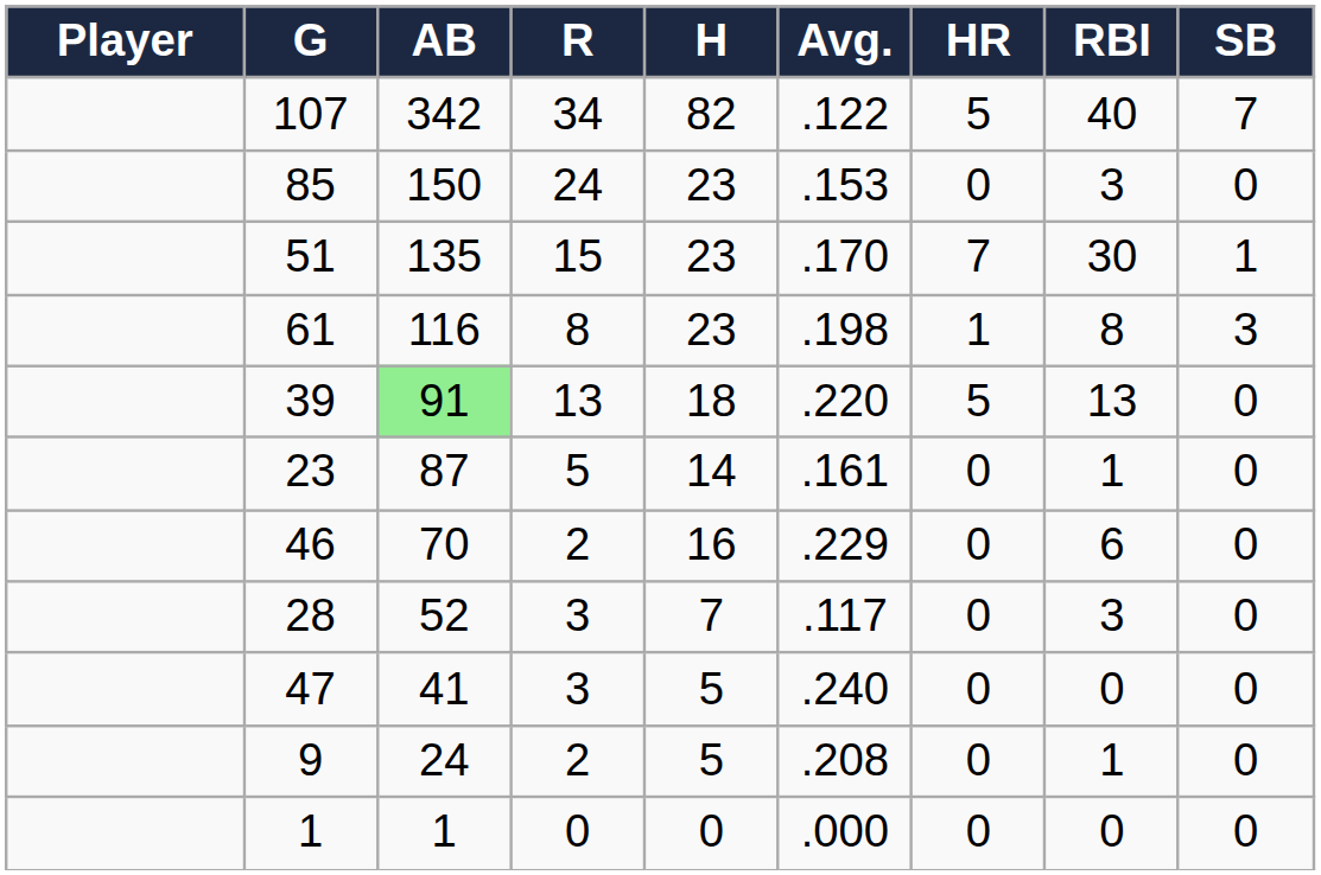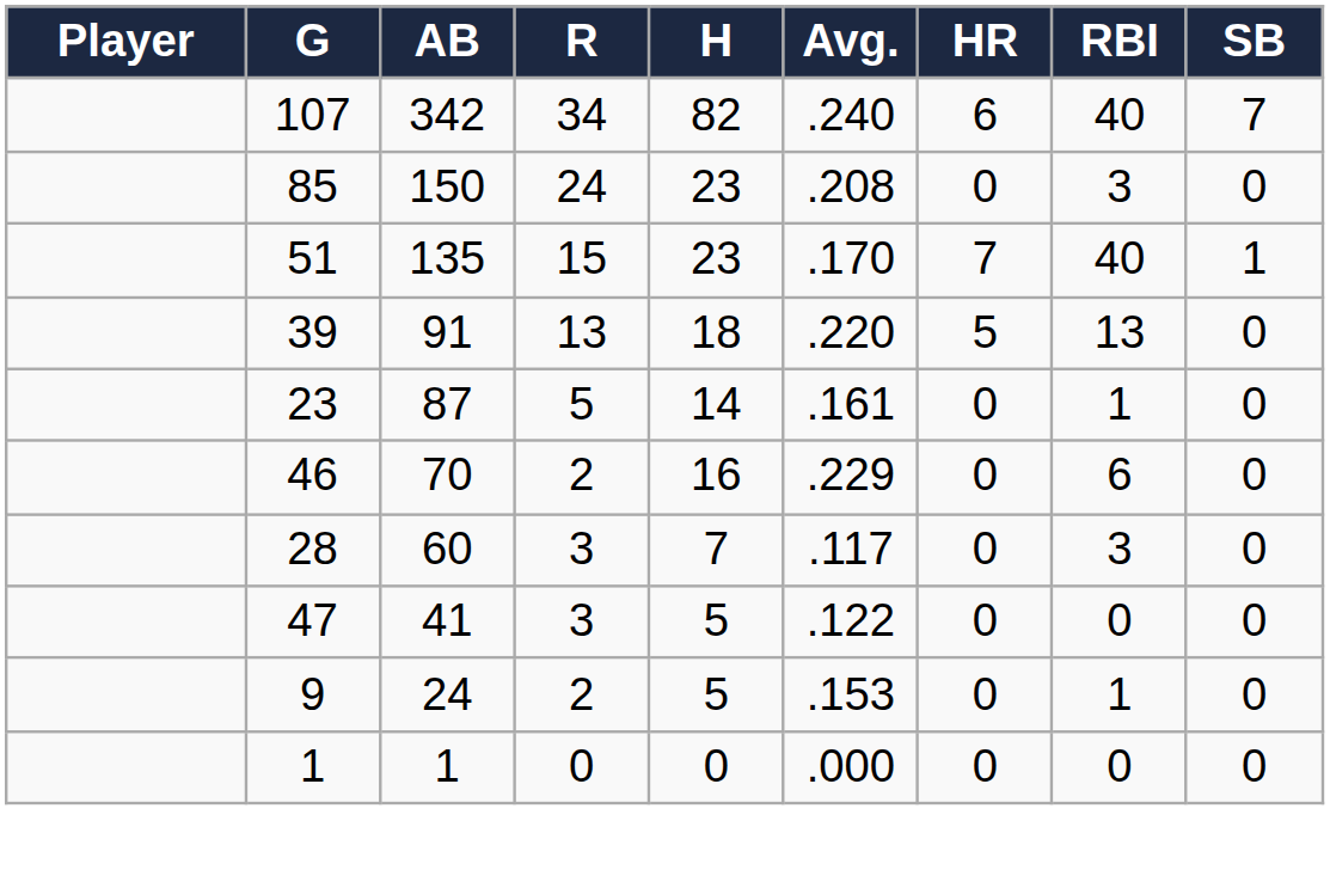107 | Avg.: .122 -> .240
107 | HR: 5 -> 6
85 | Avg.: .153 -> .208
51 | RBI: 30 -> 40
- row: 61 | 116 | 8 | 23 | .198 | 1 | 8 | 3
39 | AB: lightgreen background -> no background
28 | AB: 52 -> 60
47 | Avg.: .240 -> .122
9 | Avg.: .208 -> .153
